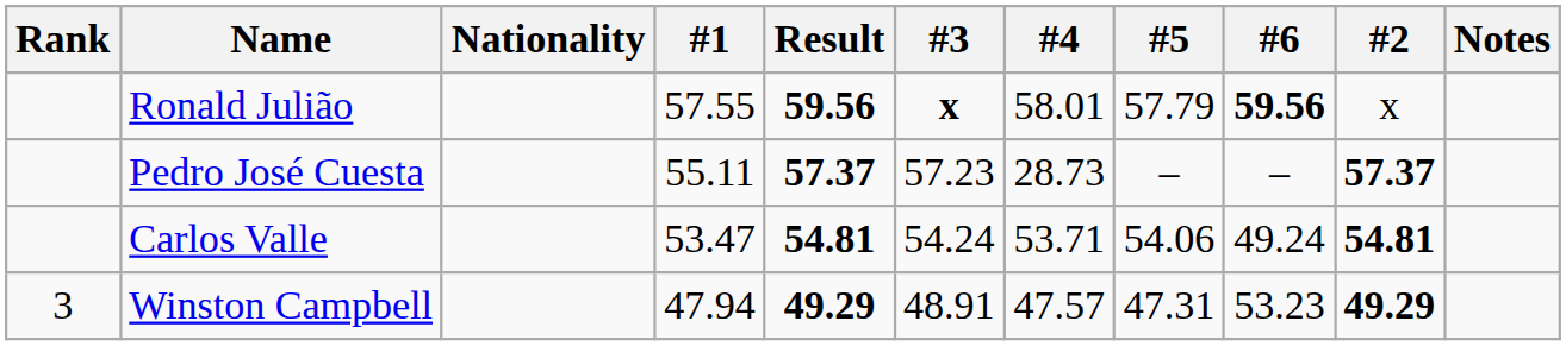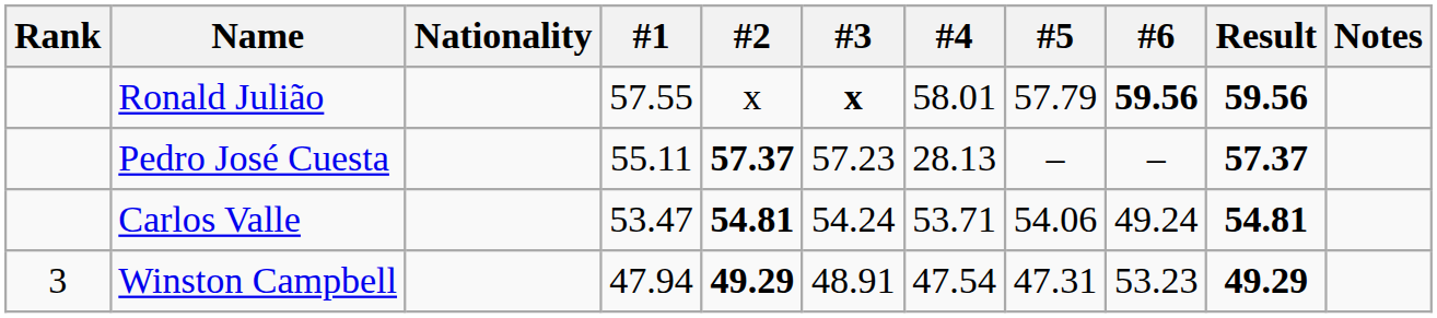columns swapped: #2 <-> Result
Pedro José Cuesta | #4: 28.73 -> 28.13
Winston Campbell | #4: 47.57 -> 47.54
